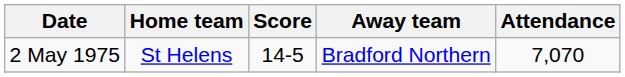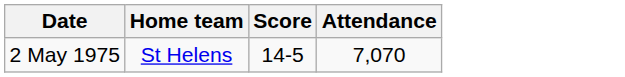- column: Away team | Bradford Northern
